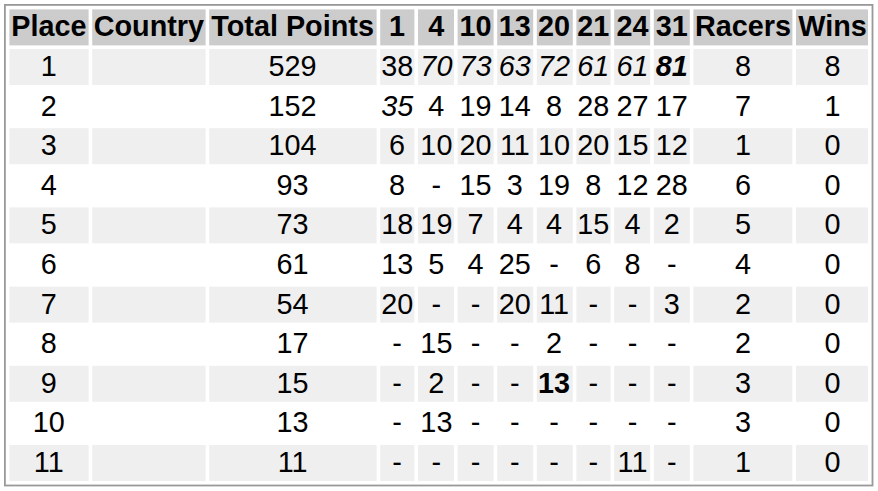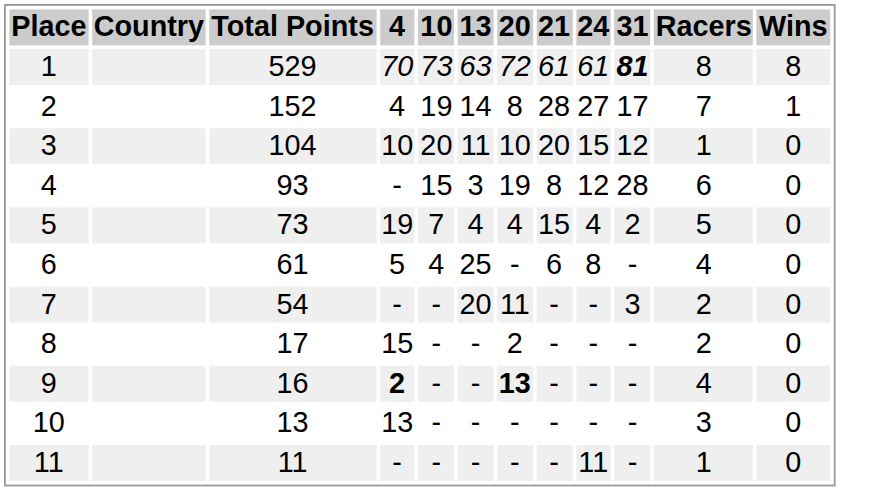- column: 1 | 38 | 35 | 6 | 8 | 18 | 13 | 20 | - | - | - | -
9 | Total Points: 15 -> 16
9 | 4: normal -> bold
9 | Racers: 3 -> 4
